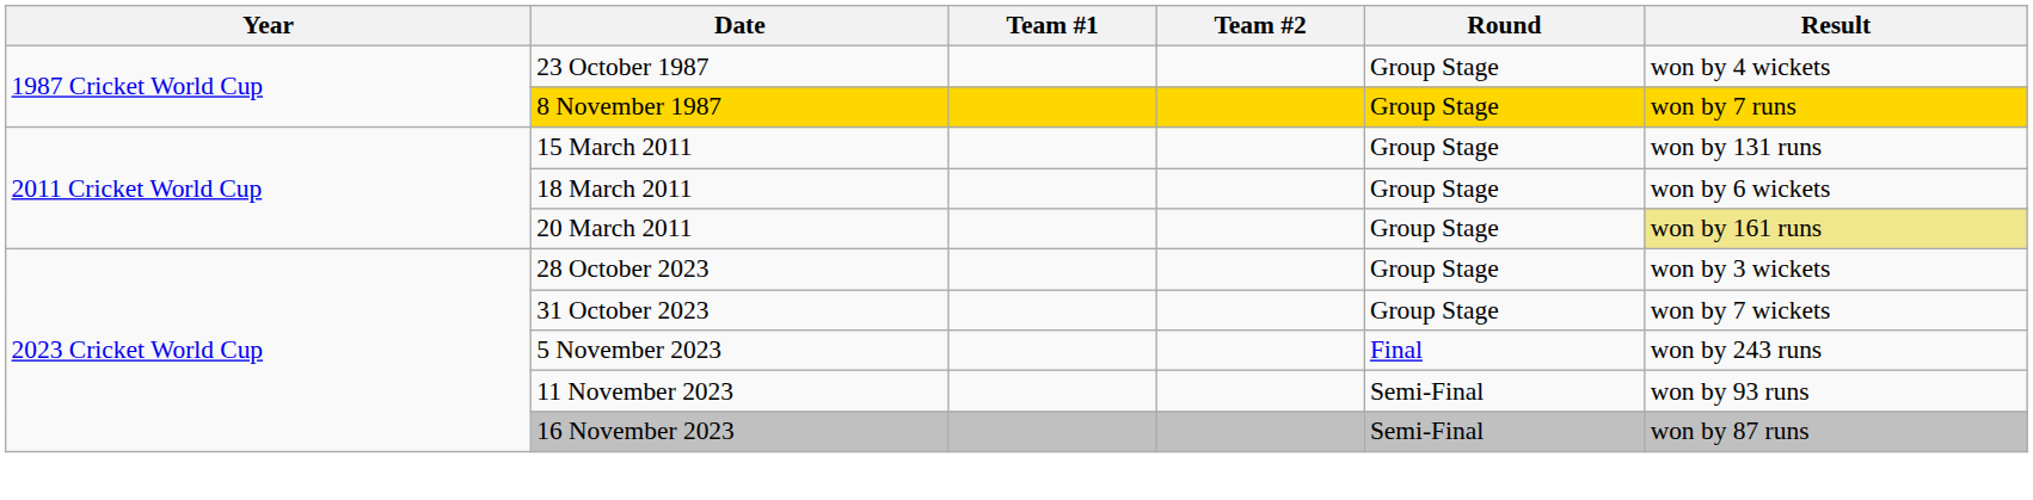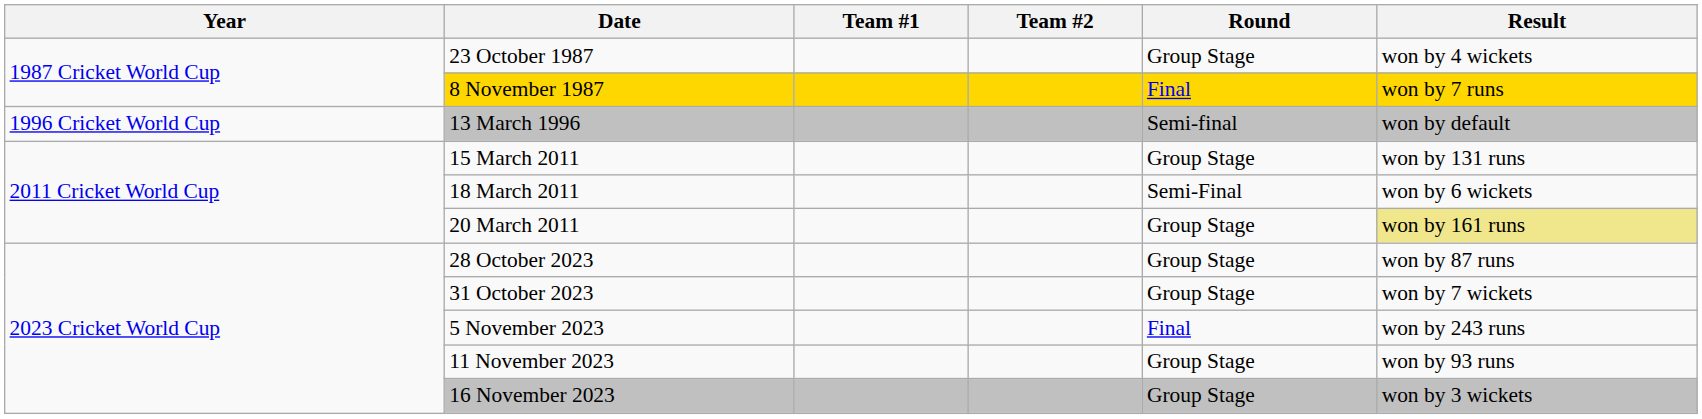8 November 1987 | Round: Group Stage -> Final
+ row: 1996 Cricket World Cup | 13 March 1996 | Semi-final | won by default
18 March 2011 | Round: Group Stage -> Semi-Final
28 October 2023 | Result: won by 3 wickets -> won by 87 runs
11 November 2023 | Round: Semi-Final -> Group Stage
16 November 2023 | Round: Semi-Final -> Group Stage
16 November 2023 | Result: won by 87 runs -> won by 3 wickets
